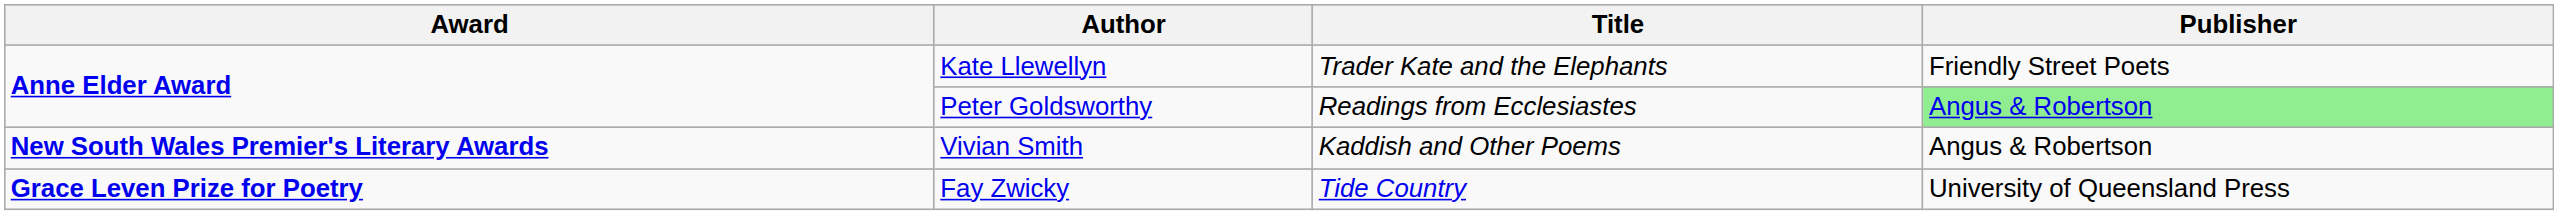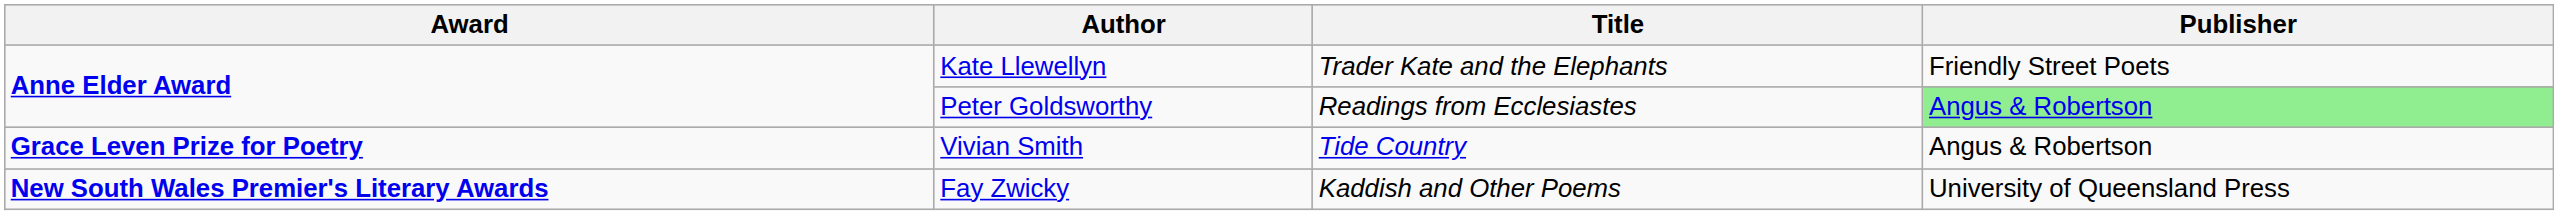Vivian Smith | Award: New South Wales Premier's Literary Awards -> Grace Leven Prize for Poetry
Vivian Smith | Title: Kaddish and Other Poems -> Tide Country
Fay Zwicky | Award: Grace Leven Prize for Poetry -> New South Wales Premier's Literary Awards
Fay Zwicky | Title: Tide Country -> Kaddish and Other Poems
